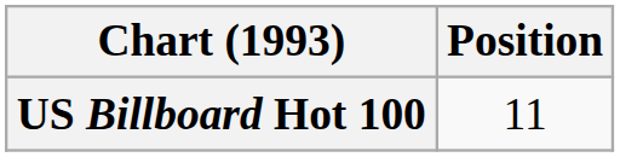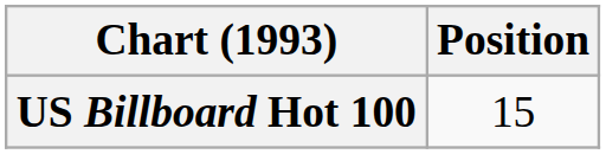US Billboard Hot 100 | Position: 11 -> 15
